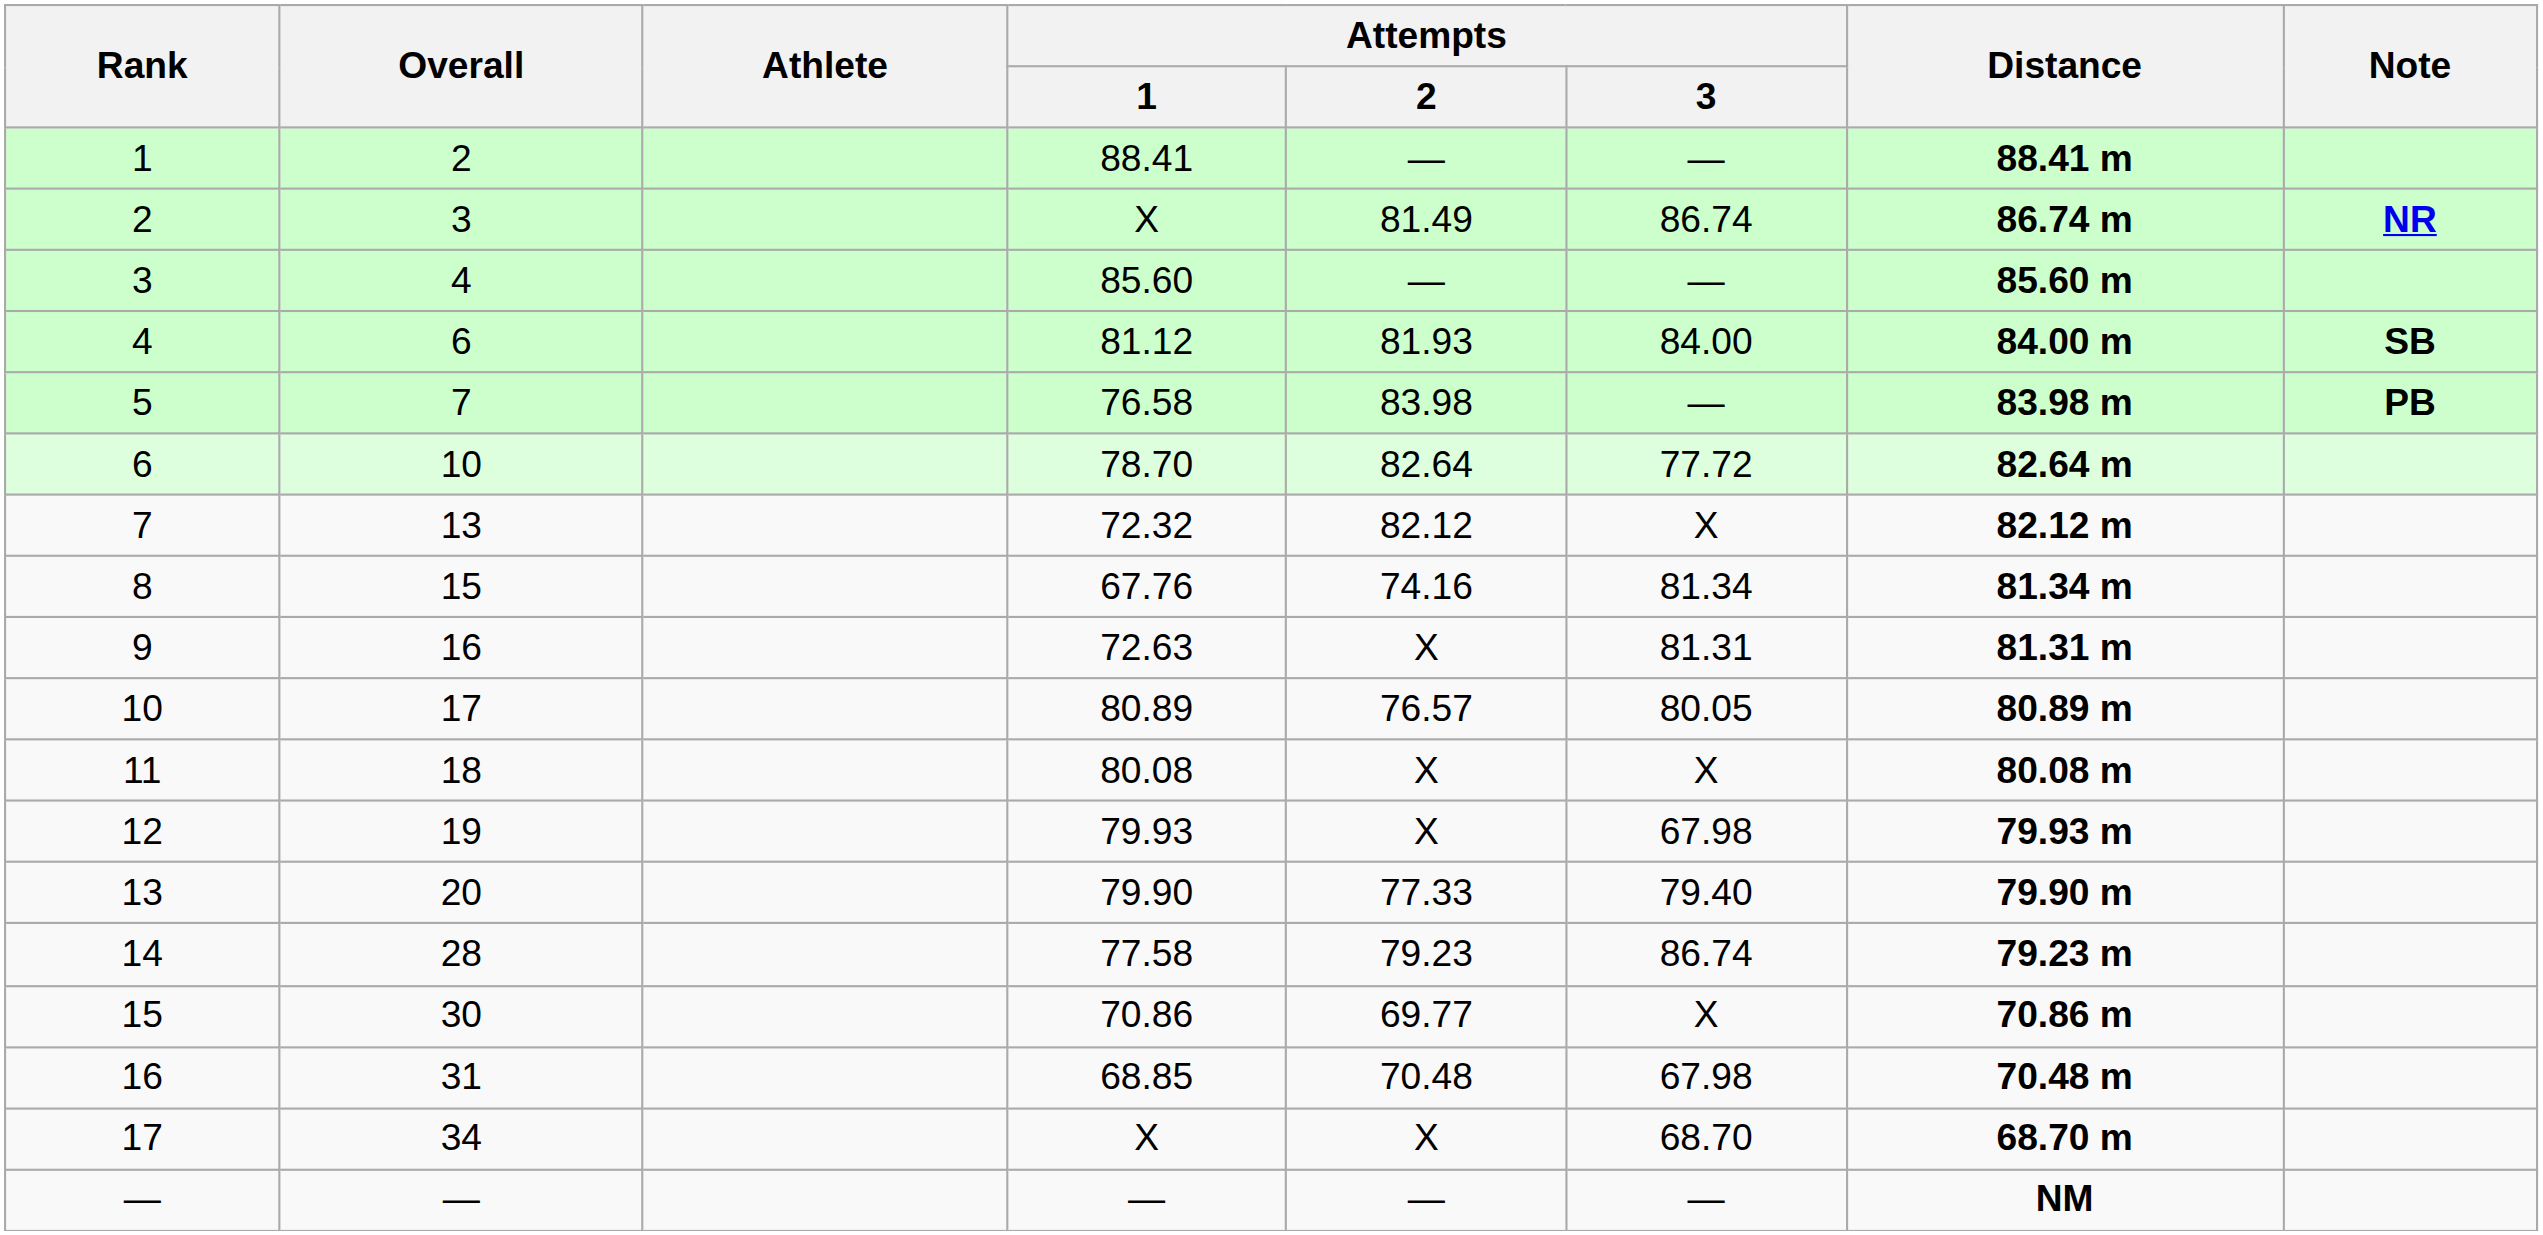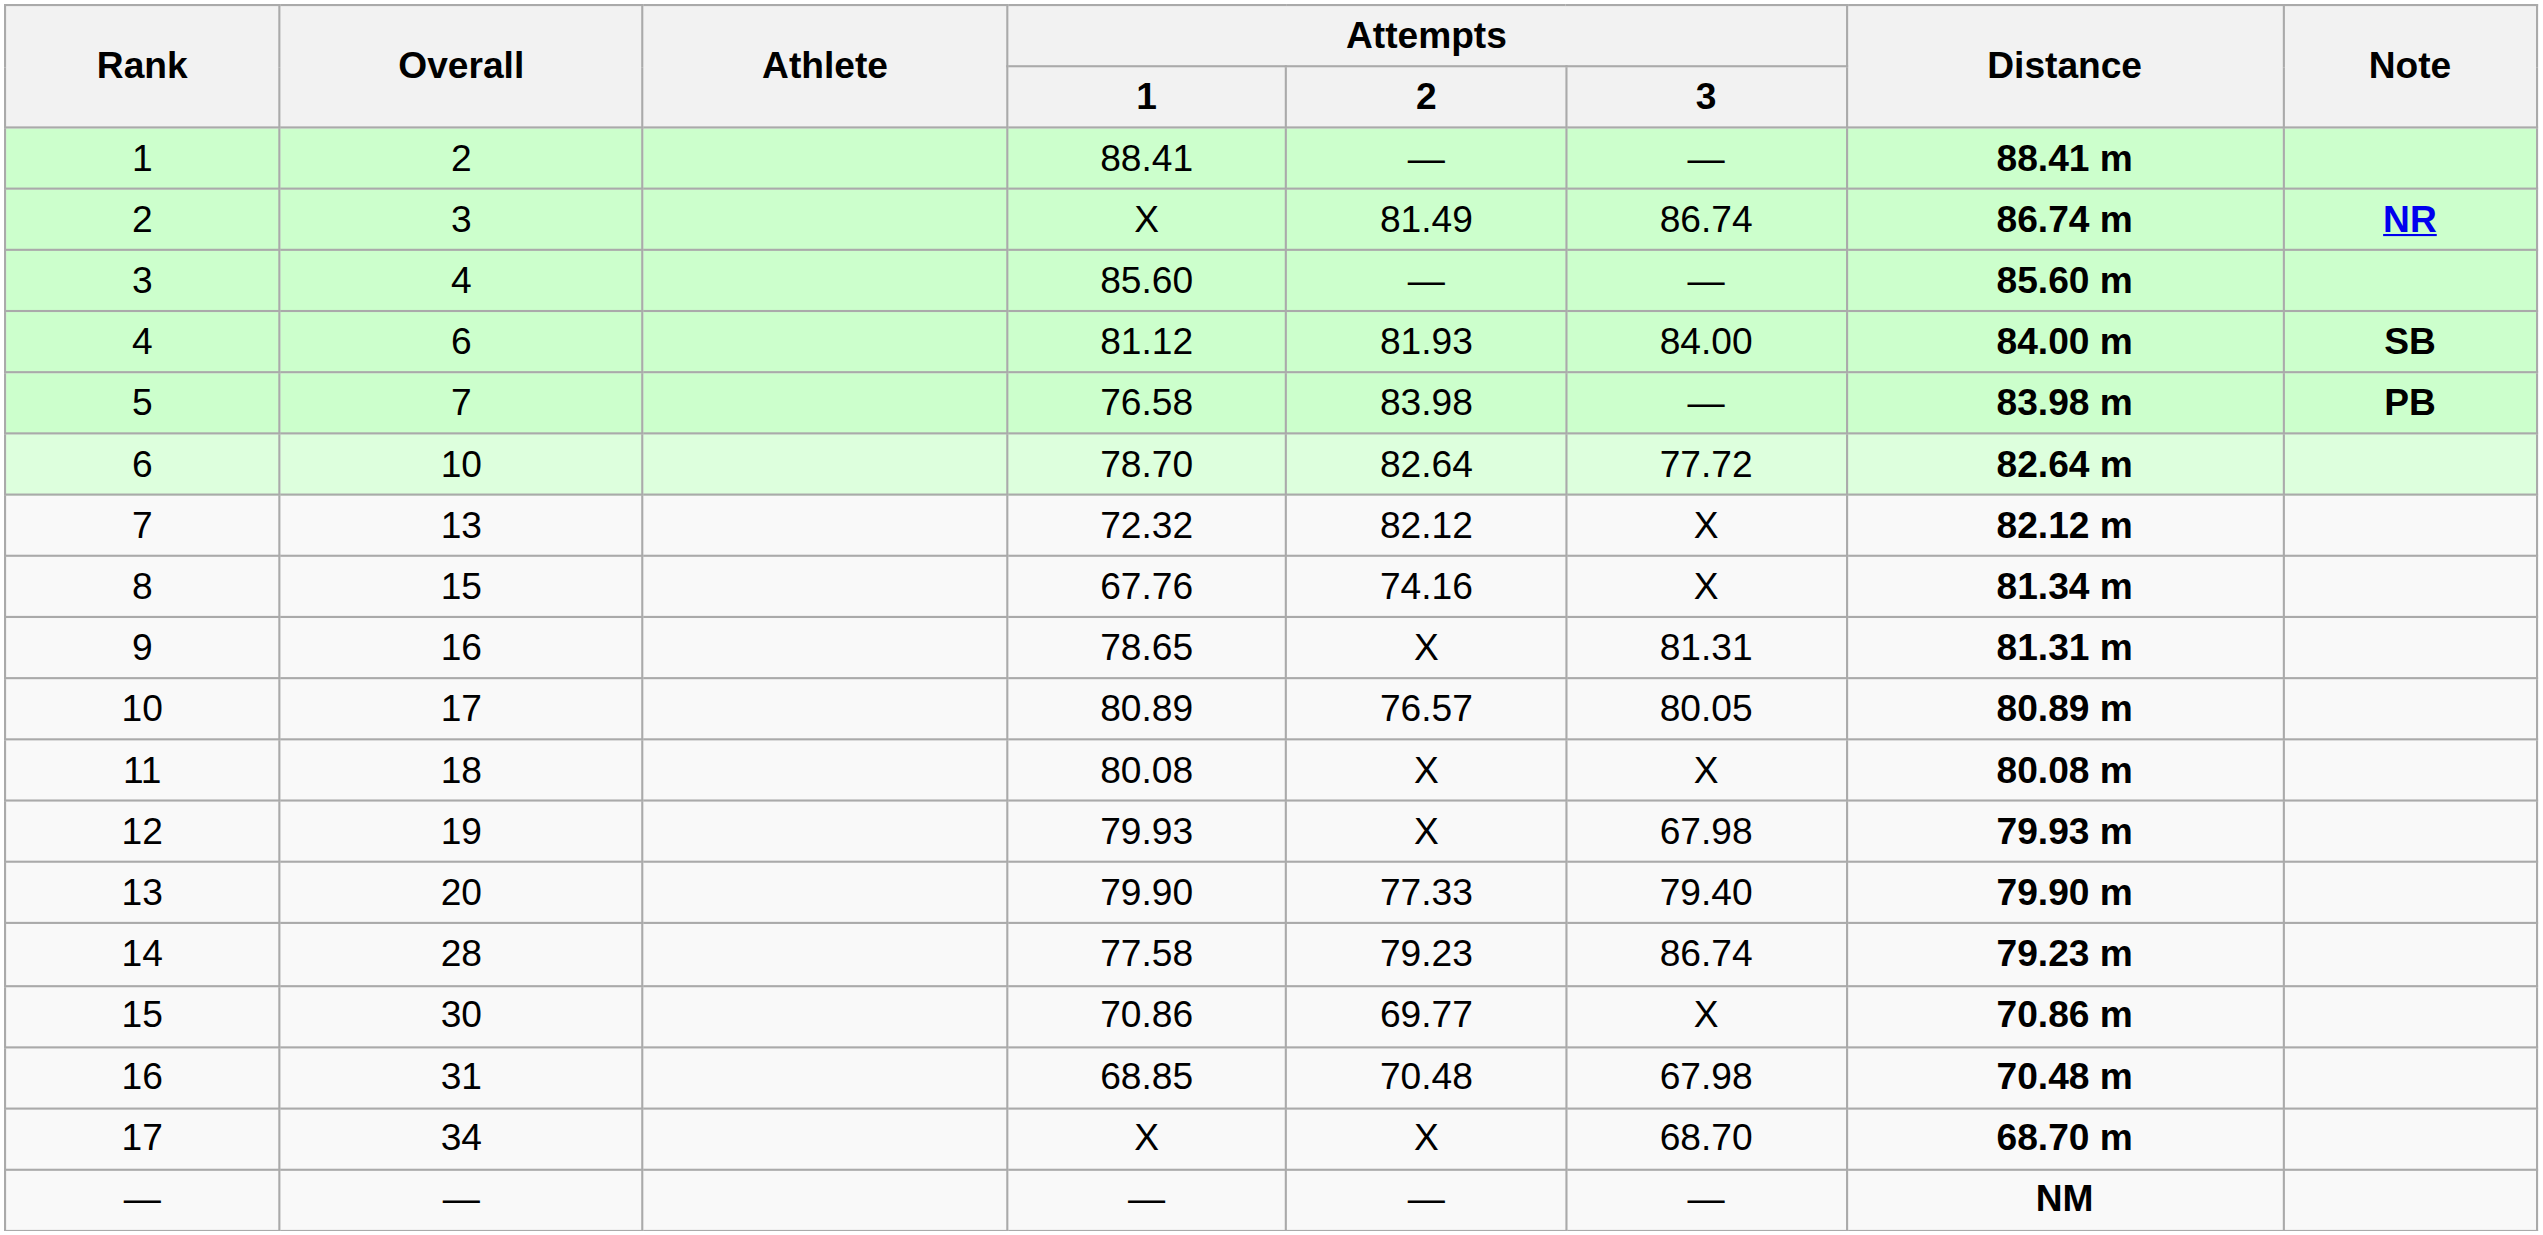8 | Attempts / 3: 81.34 -> X
9 | Attempts / 1: 72.63 -> 78.65
